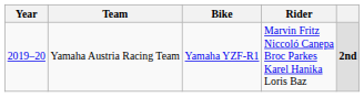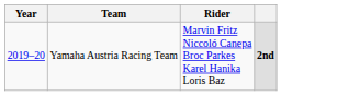- column: Bike | Yamaha YZF-R1
